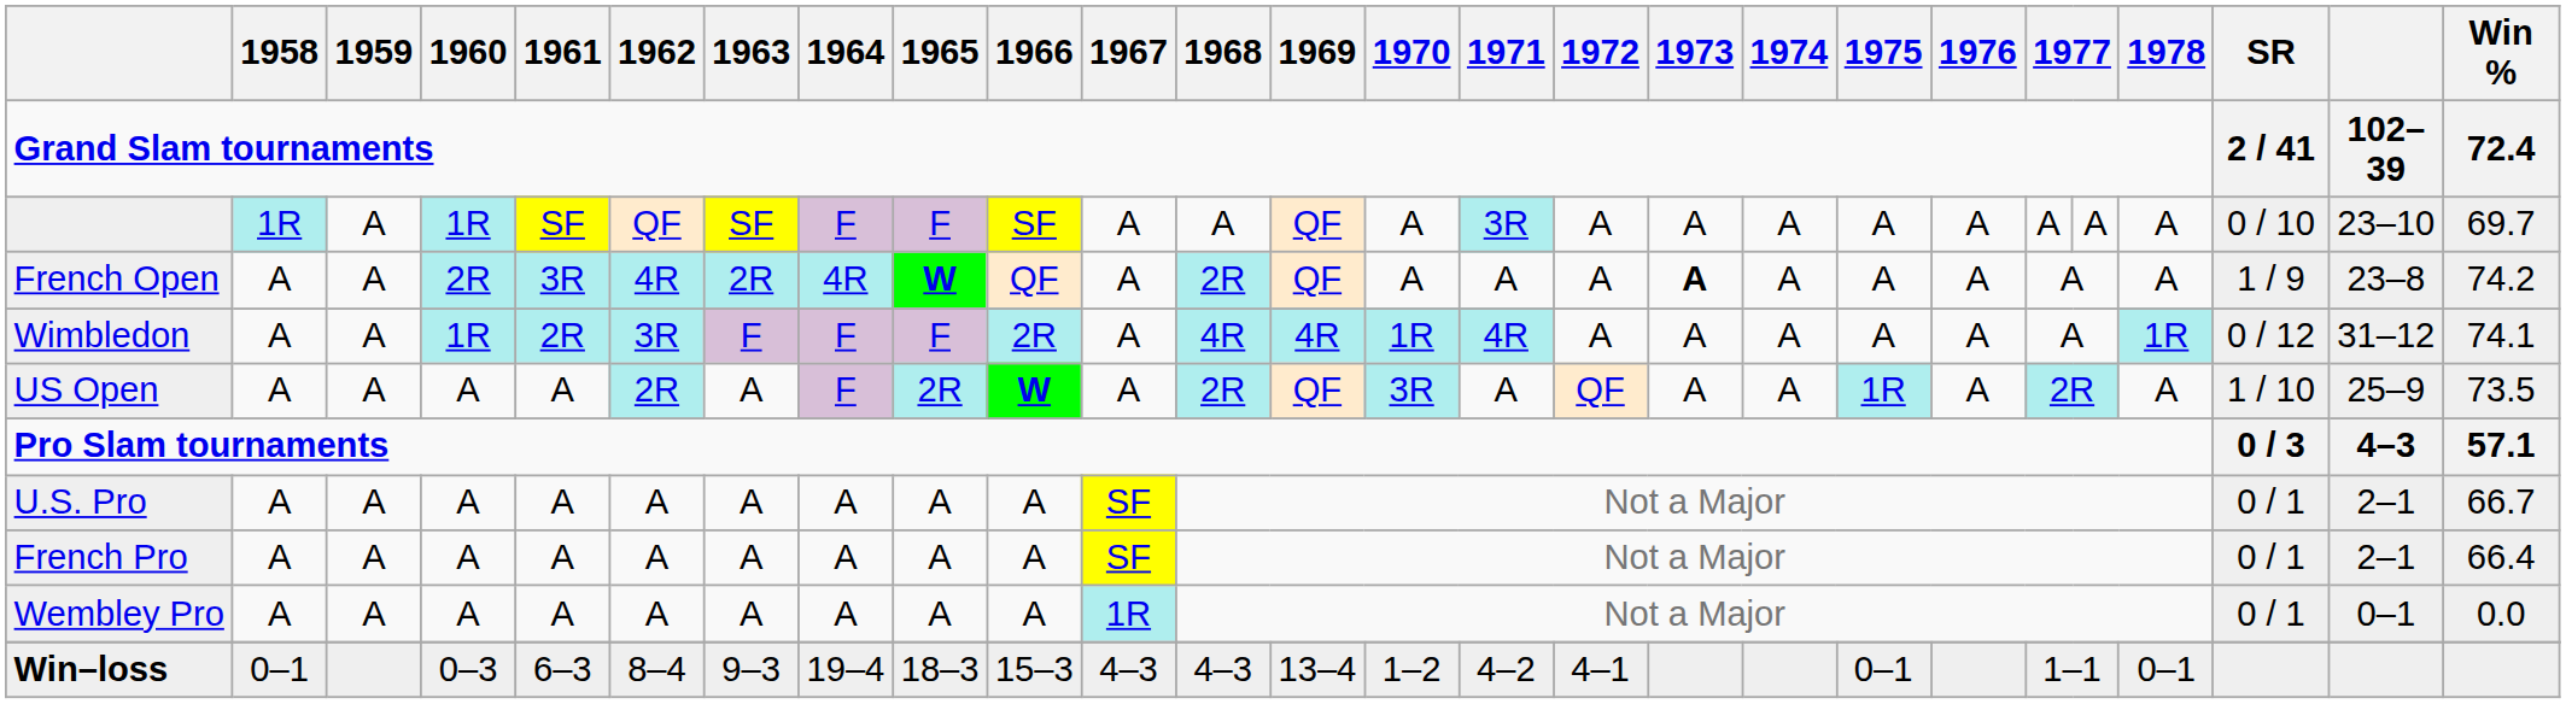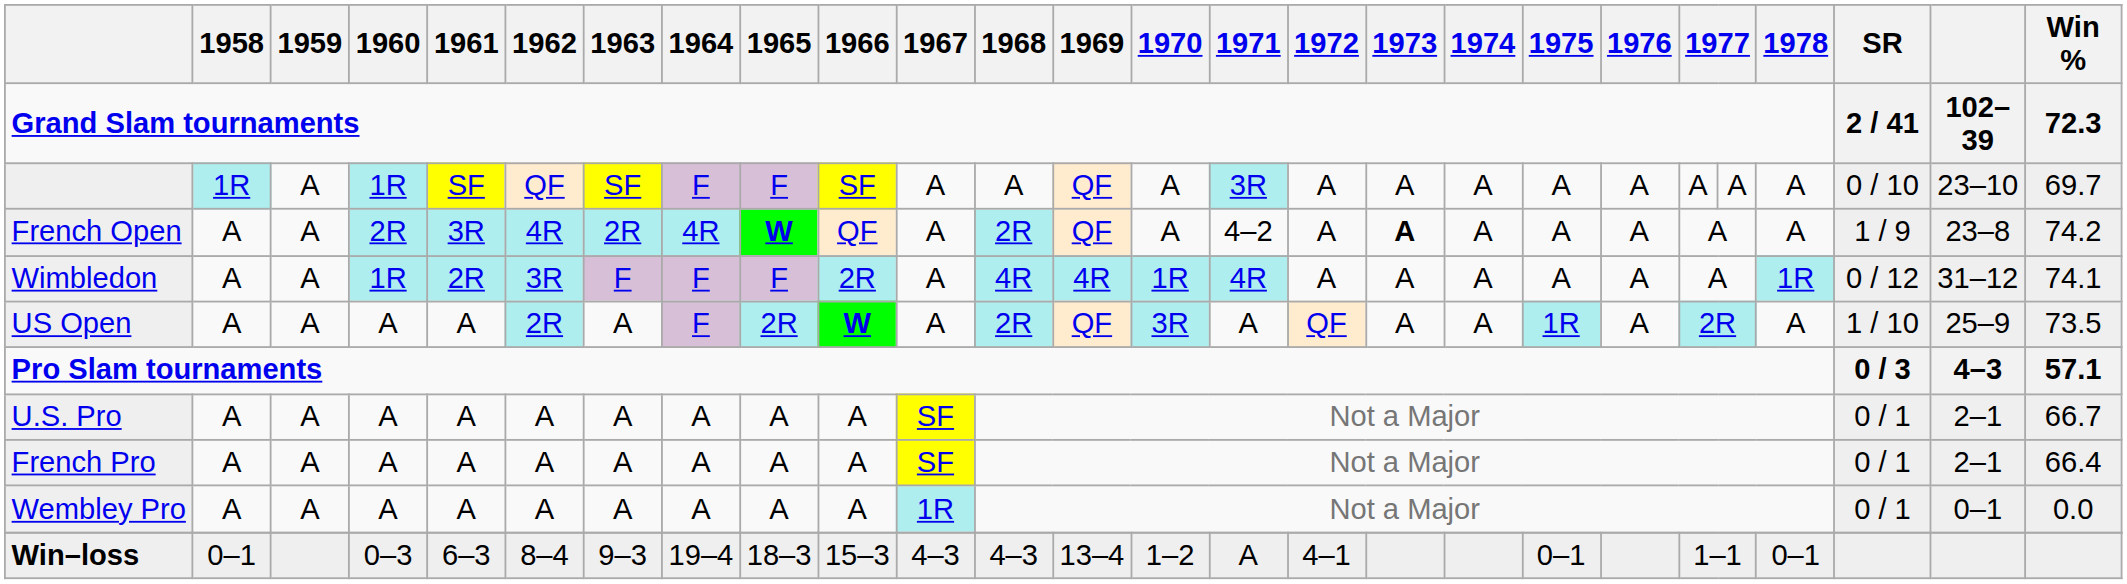Grand Slam tournaments | Win %: 72.4 -> 72.3
French Open | 1971: A -> 4–2
Win–loss | 1971: 4–2 -> A
